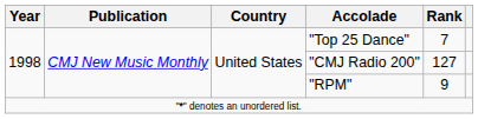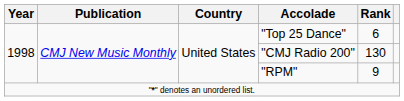"Top 25 Dance" | Rank: 7 -> 6
"CMJ Radio 200" | Rank: 127 -> 130
